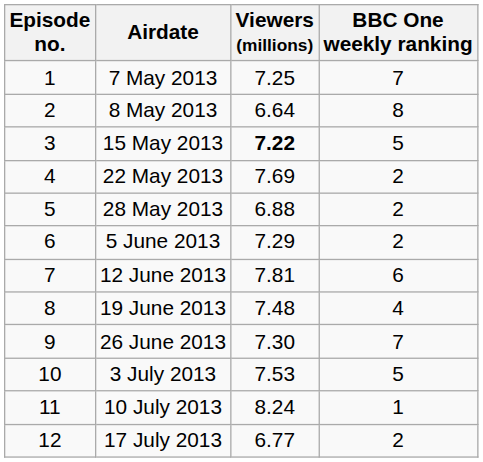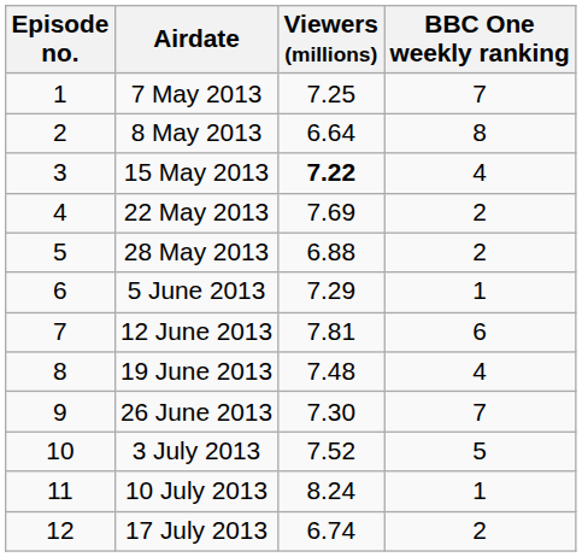15 May 2013 | BBC One weekly ranking: 5 -> 4
5 June 2013 | BBC One weekly ranking: 2 -> 1
3 July 2013 | Viewers (millions): 7.53 -> 7.52
17 July 2013 | Viewers (millions): 6.77 -> 6.74
